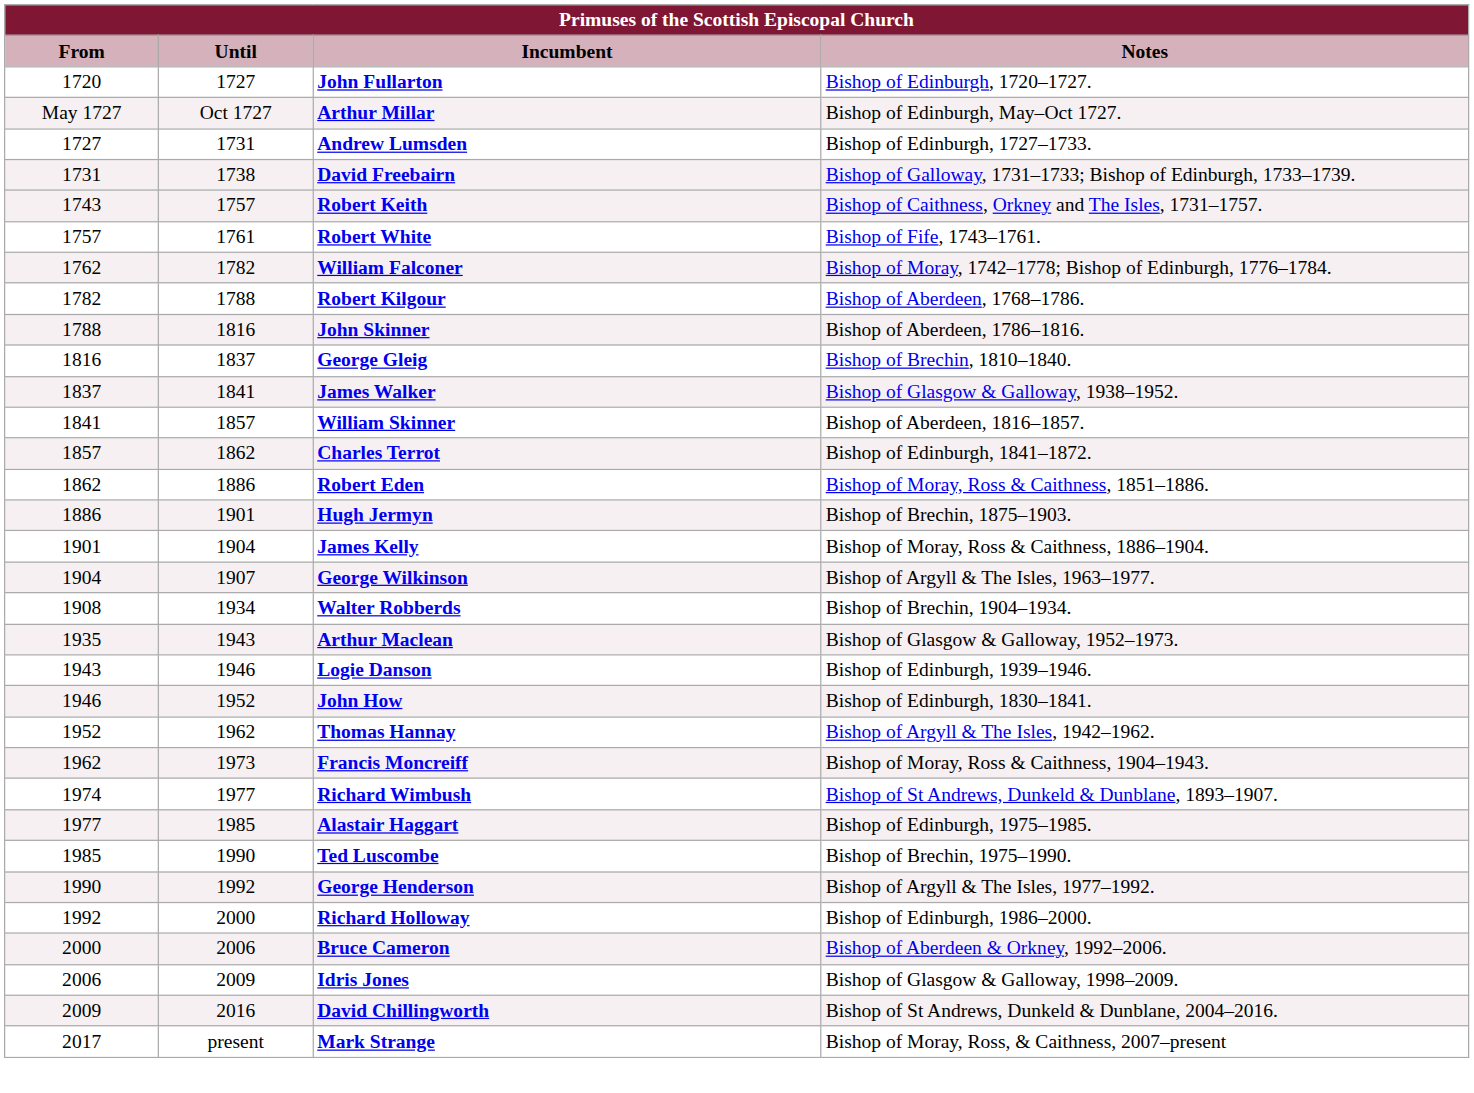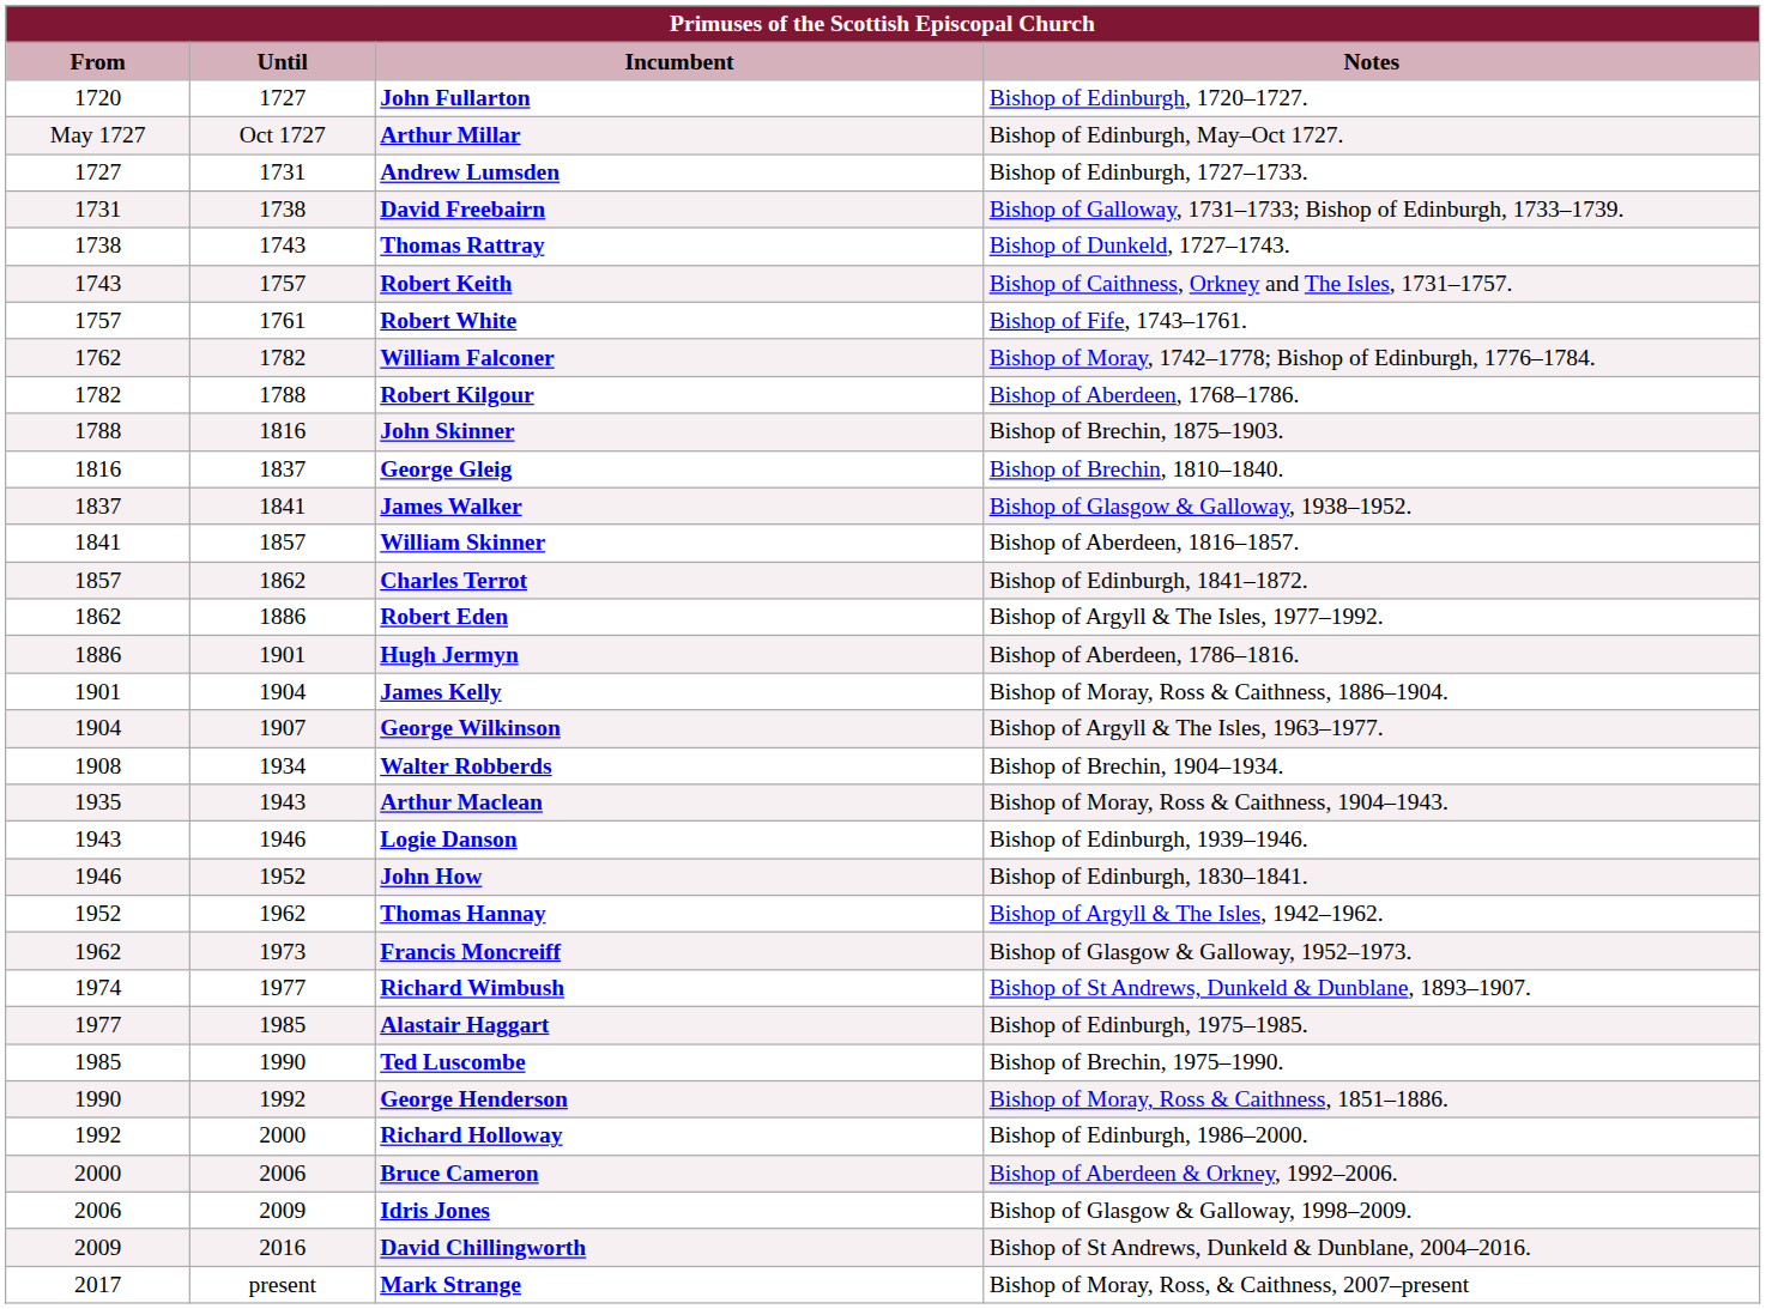+ row: 1738 | 1743 | Thomas Rattray | Bishop of Dunkeld, 1727–1743.
John Skinner | Notes: Bishop of Aberdeen, 1786–1816. -> Bishop of Brechin, 1875–1903.
Robert Eden | Notes: Bishop of Moray, Ross & Caithness, 1851–1886. -> Bishop of Argyll & The Isles, 1977–1992.
Hugh Jermyn | Notes: Bishop of Brechin, 1875–1903. -> Bishop of Aberdeen, 1786–1816.
Arthur Maclean | Notes: Bishop of Glasgow & Galloway, 1952–1973. -> Bishop of Moray, Ross & Caithness, 1904–1943.
Francis Moncreiff | Notes: Bishop of Moray, Ross & Caithness, 1904–1943. -> Bishop of Glasgow & Galloway, 1952–1973.
George Henderson | Notes: Bishop of Argyll & The Isles, 1977–1992. -> Bishop of Moray, Ross & Caithness, 1851–1886.
